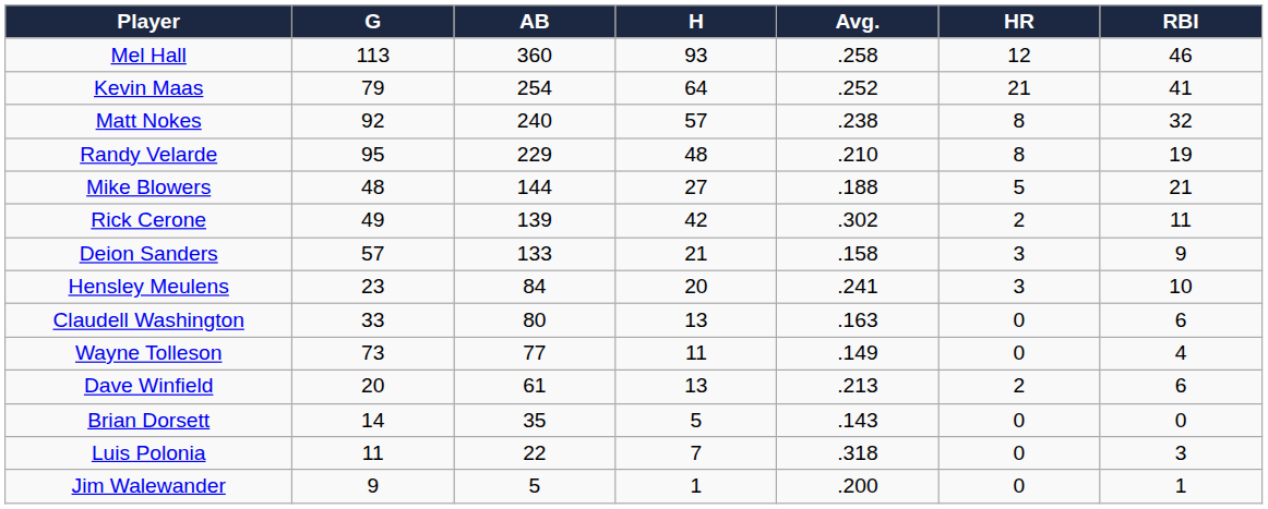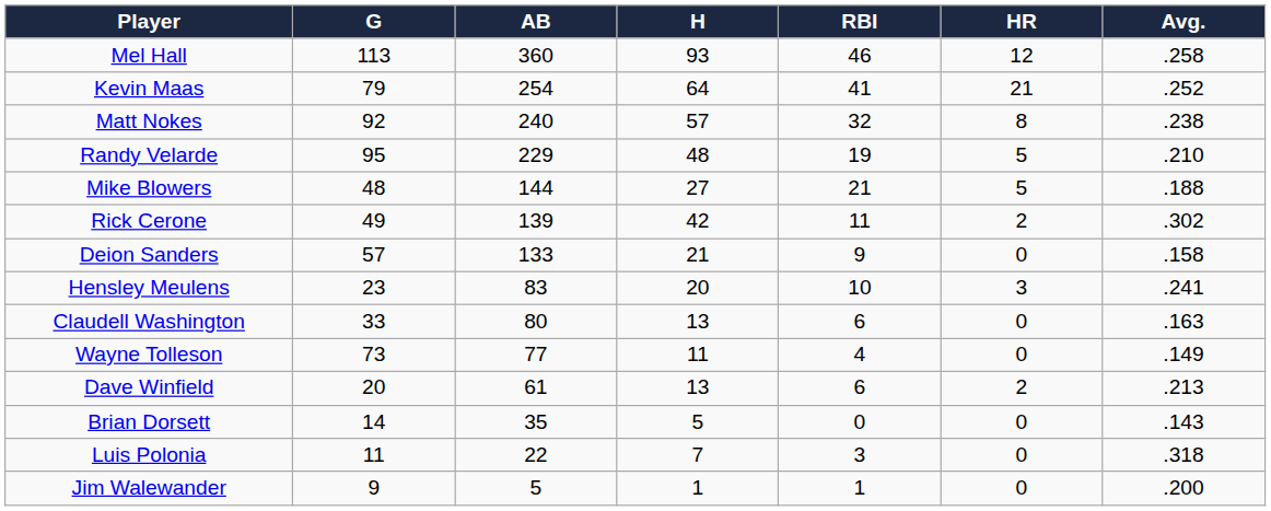columns swapped: Avg. <-> RBI
Randy Velarde | HR: 8 -> 5
Deion Sanders | HR: 3 -> 0
Hensley Meulens | AB: 84 -> 83
